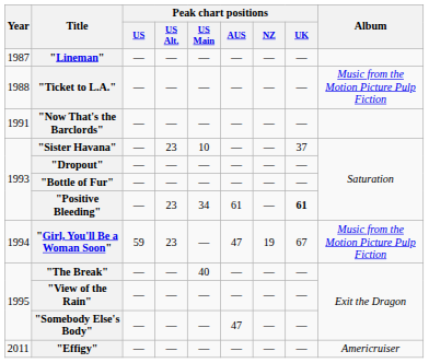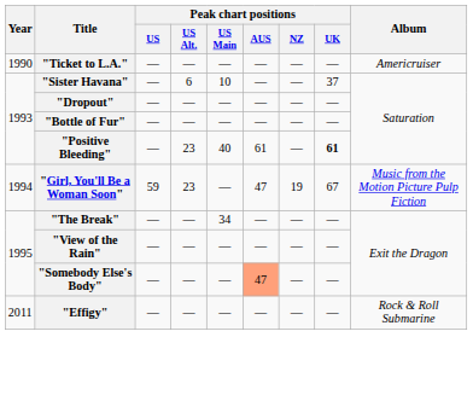- row: 1987 | "Lineman" | — | — | — | — | — | —
"Ticket to L.A." | Year: 1988 -> 1990
"Ticket to L.A." | Album: Music from the Motion Picture Pulp Fiction -> Americruiser
- row: 1991 | "Now That's the Barclords" | — | — | — | — | — | —
"Sister Havana" | Peak chart positions / US Alt.: 23 -> 6
"Positive Bleeding" | Peak chart positions / US Main: 34 -> 40
"The Break" | Peak chart positions / US Main: 40 -> 34
"Somebody Else's Body" | Peak chart positions / AUS: no background -> lightsalmon background
"Effigy" | Album: Americruiser -> Rock & Roll Submarine
